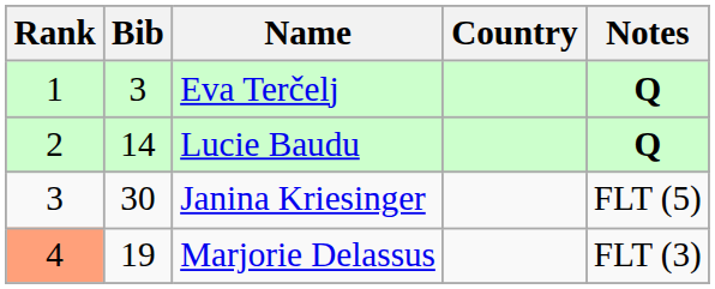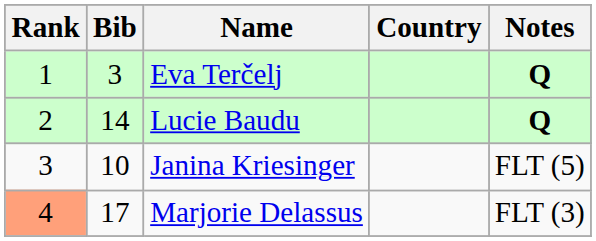Janina Kriesinger | Bib: 30 -> 10
Marjorie Delassus | Bib: 19 -> 17
